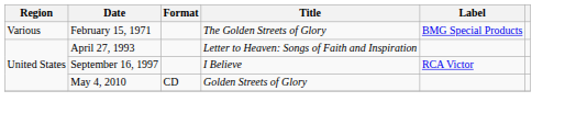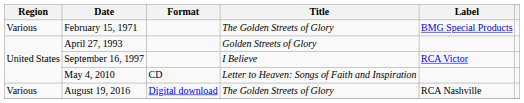April 27, 1993 | Title: Letter to Heaven: Songs of Faith and Inspiration -> Golden Streets of Glory
May 4, 2010 | Title: Golden Streets of Glory -> Letter to Heaven: Songs of Faith and Inspiration
+ row: Various | August 19, 2016 | Digital download | The Golden Streets of Glory | RCA Nashville
